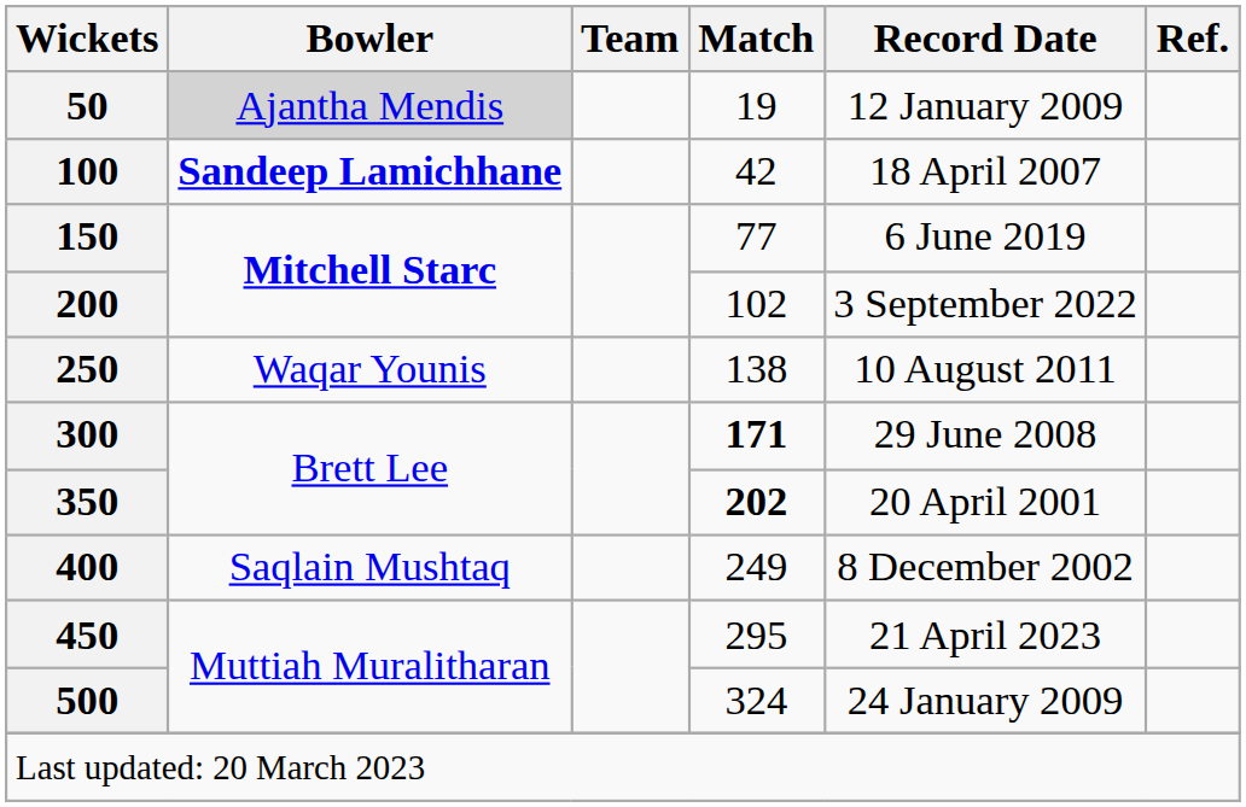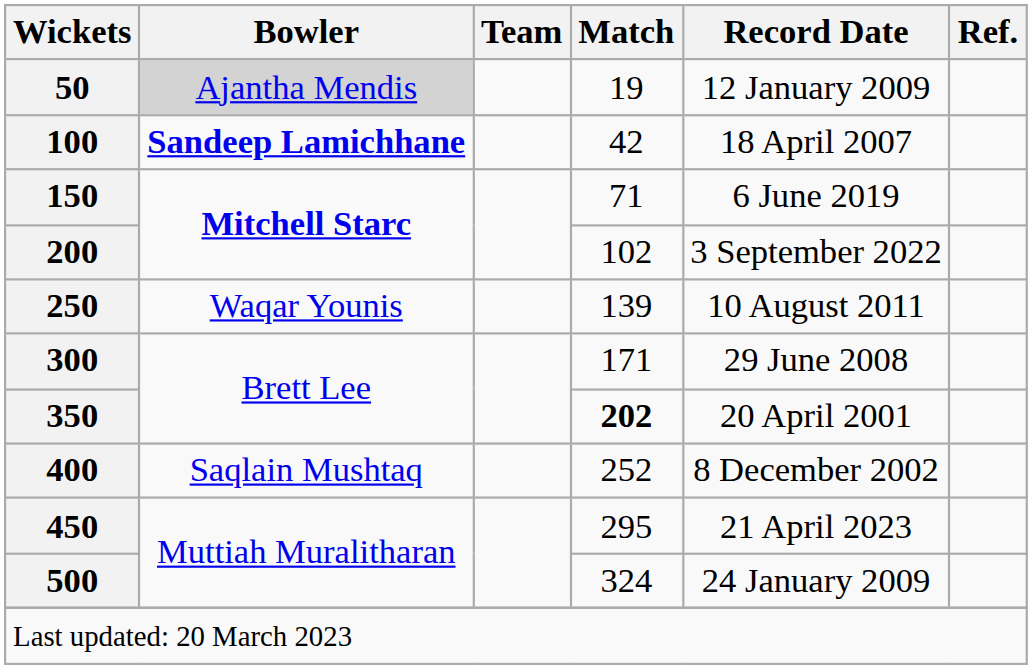150 | Match: 77 -> 71
250 | Match: 138 -> 139
300 | Match: bold -> normal
400 | Match: 249 -> 252
